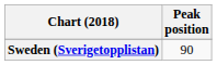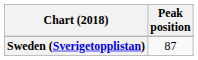Sweden (Sverigetopplistan) | Peak position: 90 -> 87
